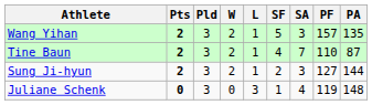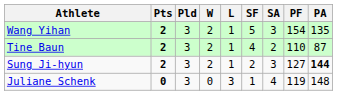Wang Yihan | PF: 157 -> 154
Tine Baun | SA: 7 -> 2
Sung Ji-hyun | PA: normal -> bold
